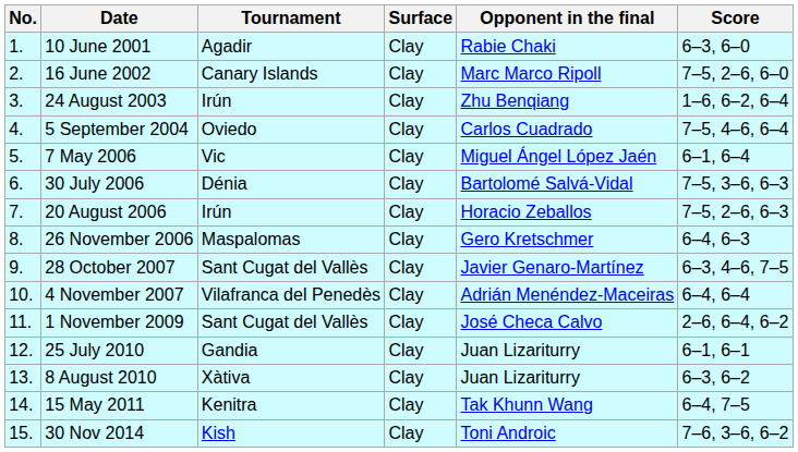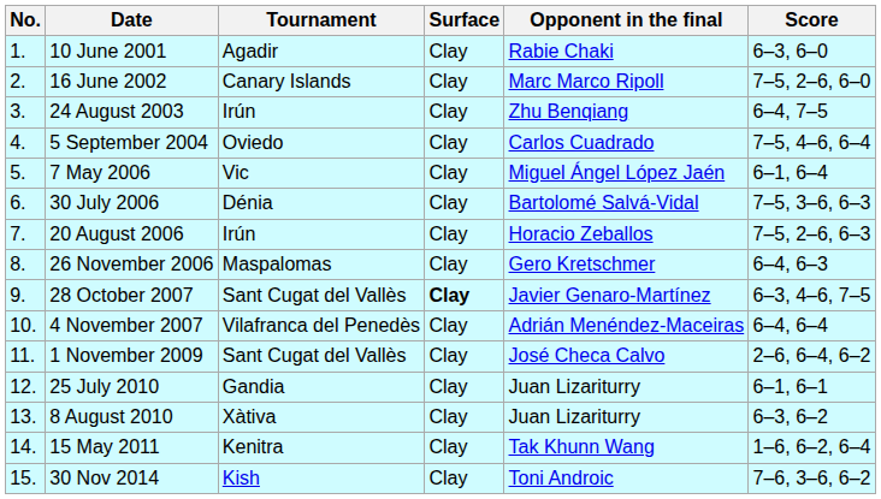24 August 2003 | Score: 1–6, 6–2, 6–4 -> 6–4, 7–5
28 October 2007 | Surface: normal -> bold
15 May 2011 | Score: 6–4, 7–5 -> 1–6, 6–2, 6–4
